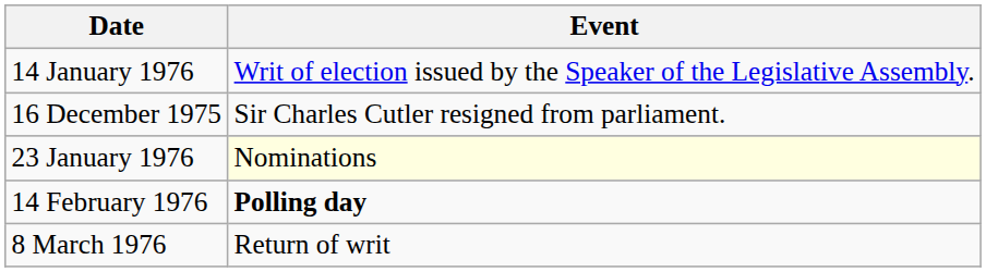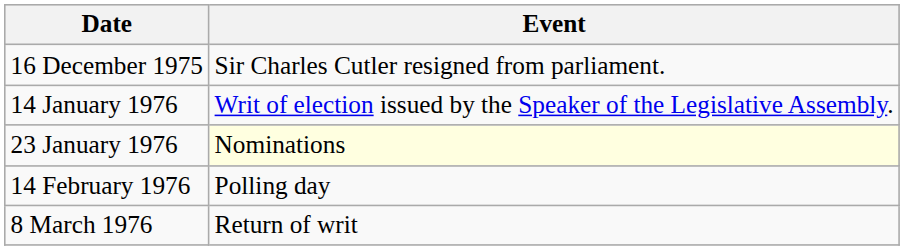rows swapped: 16 December 1975 <-> 14 January 1976
14 February 1976 | Event: bold -> normal
